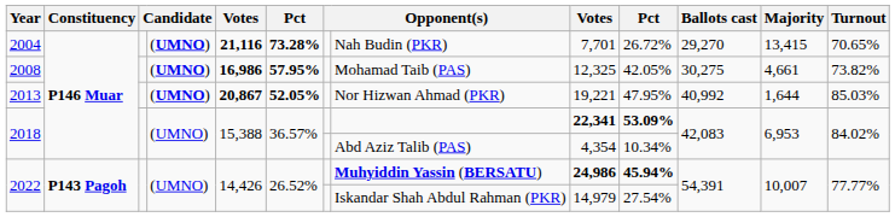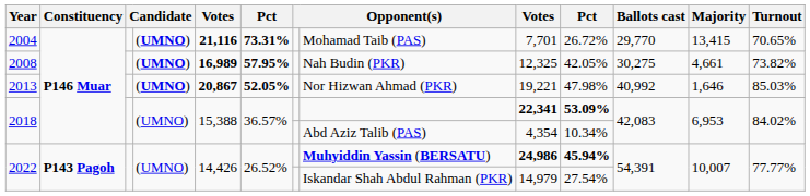2004 | column 6: 73.28% -> 73.31%
2004 | column 8: Nah Budin (PKR) -> Mohamad Taib (PAS)
2004 | Ballots cast: 29,270 -> 29,770
2008 | column 5: 16,986 -> 16,989
2008 | column 8: Mohamad Taib (PAS) -> Nah Budin (PKR)
2013 | column 10: 47.95% -> 47.98%
2013 | Majority: 1,644 -> 1,646
